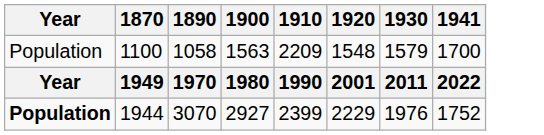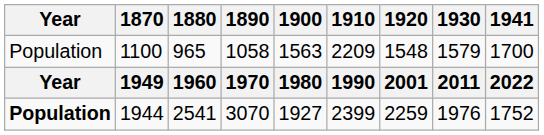+ column: 1880 | 965 | 1960 | 2541
1944 | 1900: 2927 -> 1927
1944 | 1920: 2229 -> 2259
